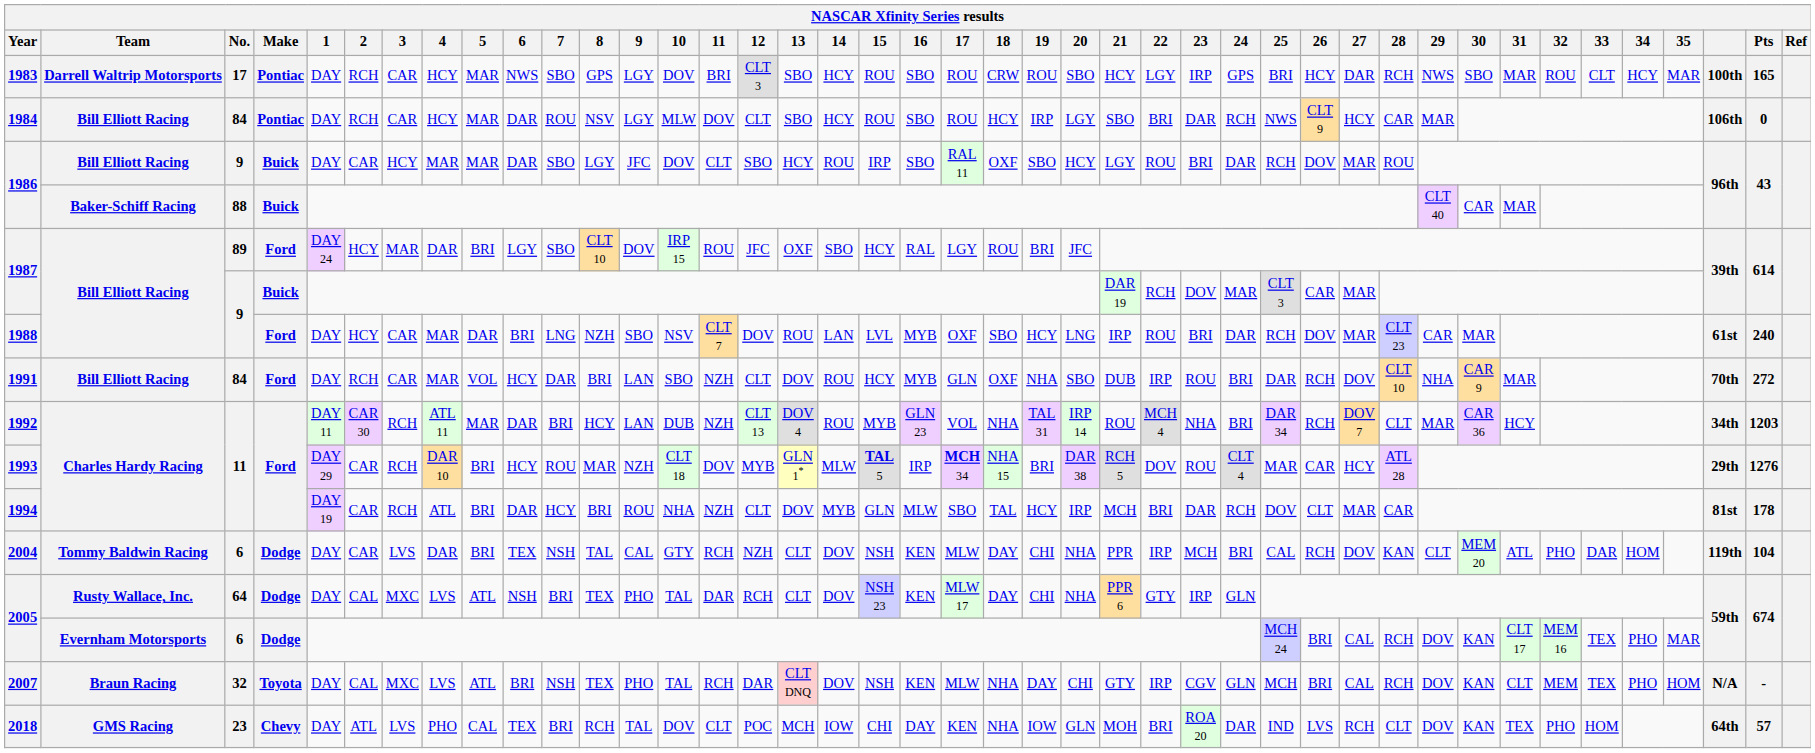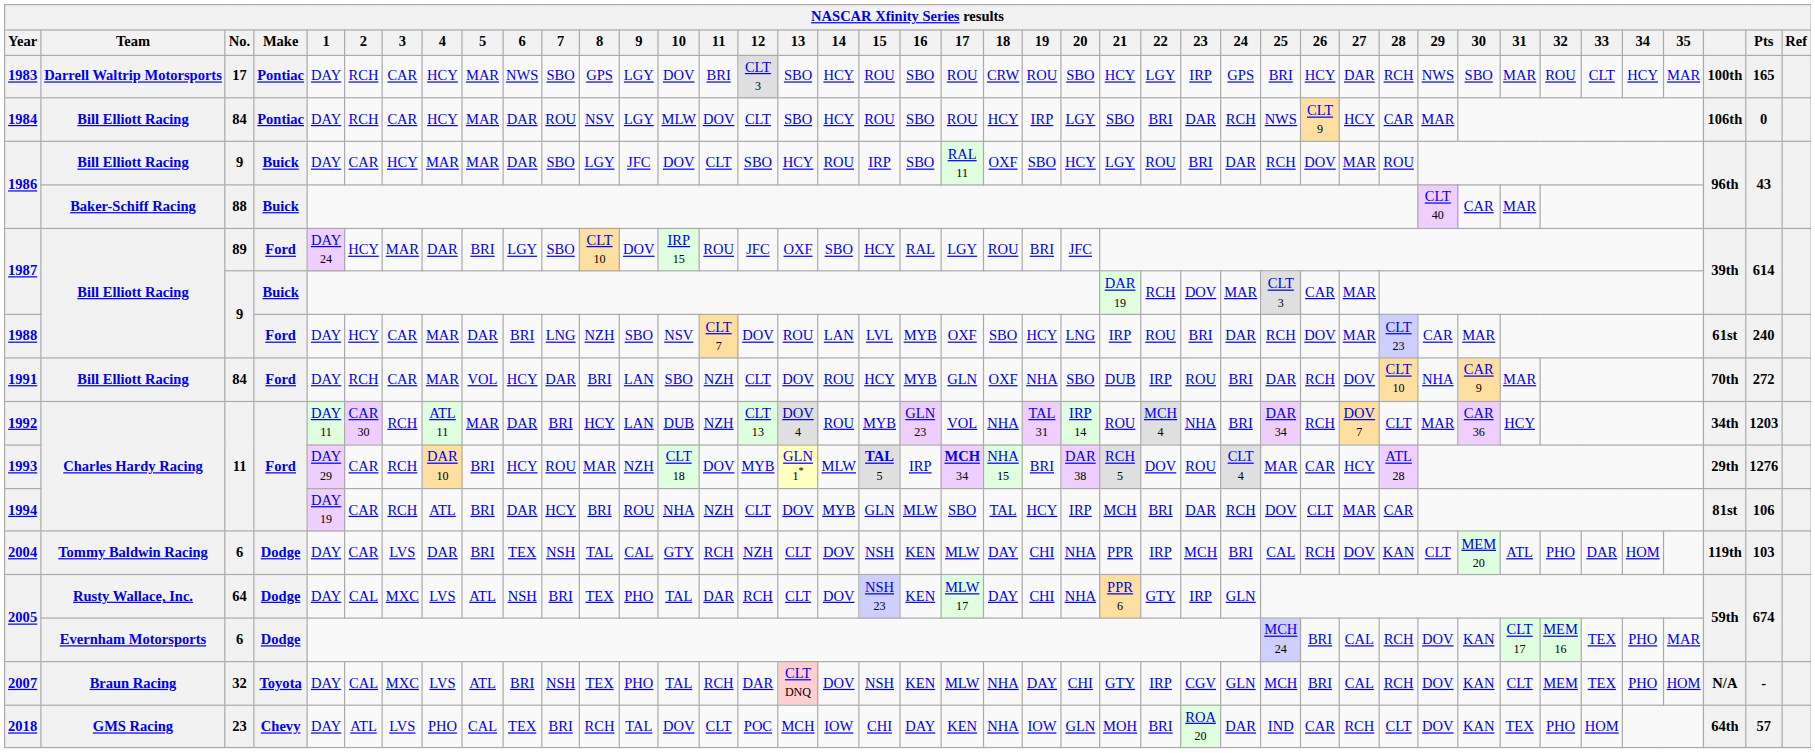1994 | Pts: 178 -> 106
2004 | Pts: 104 -> 103
2018 | 26: LVS -> CAR
